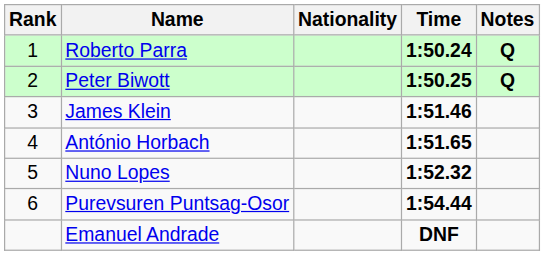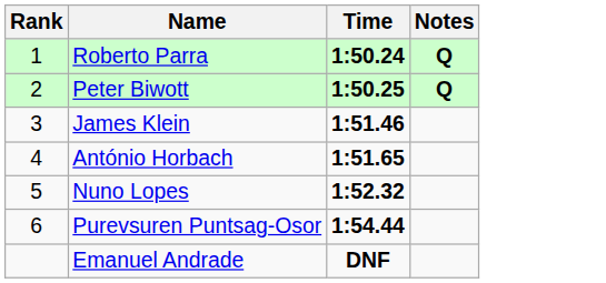- column: Nationality
